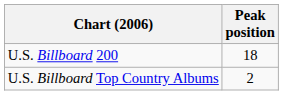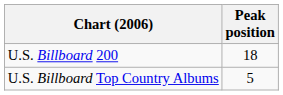U.S. Billboard Top Country Albums | Peak position: 2 -> 5
